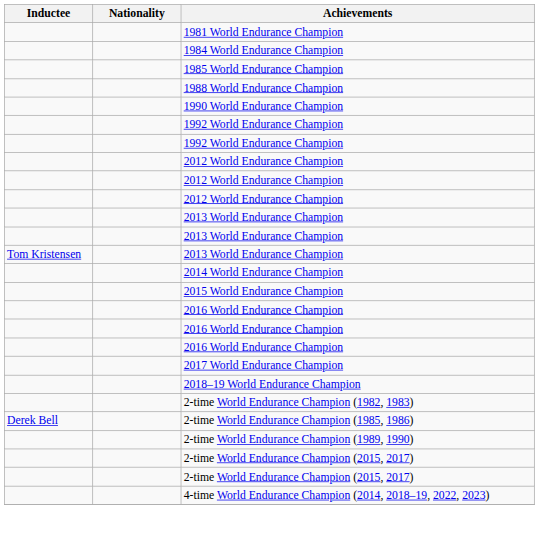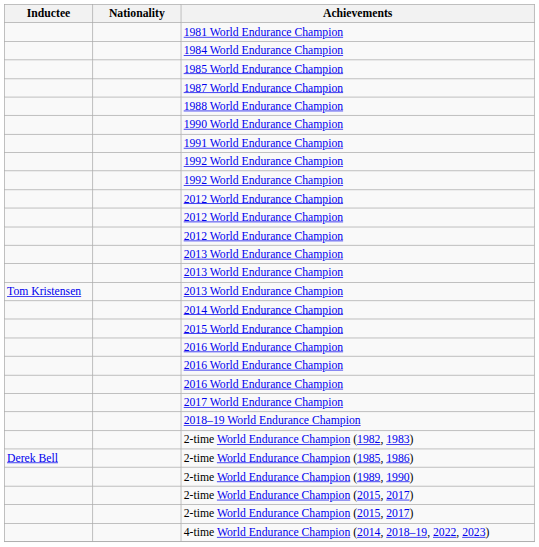+ row: 1987 World Endurance Champion
+ row: 1991 World Endurance Champion
